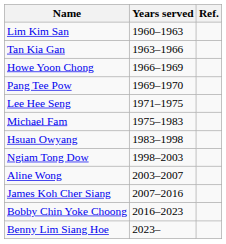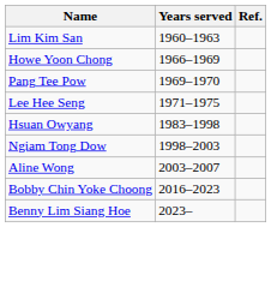- row: Tan Kia Gan | 1963–1966
- row: Michael Fam | 1975–1983
- row: James Koh Cher Siang | 2007–2016
